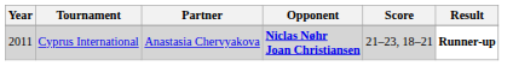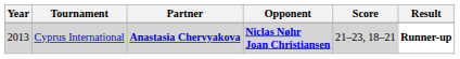Cyprus International | Year: 2011 -> 2013
Cyprus International | Partner: normal -> bold
